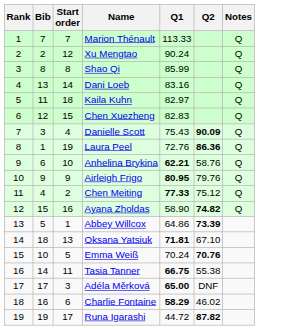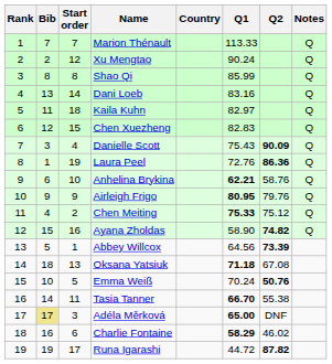+ column: Country
Chen Meiting | Q1: 77.33 -> 75.33
Abbey Willcox | Q1: 64.86 -> 64.56
Oksana Yatsiuk | Q1: 71.81 -> 71.18
Oksana Yatsiuk | Q2: 67.10 -> 67.08
Emma Weiß | Q2: 70.76 -> 50.76
Tasia Tanner | Q1: 66.75 -> 66.70
Adéla Měrková | Bib: no background -> khaki background
